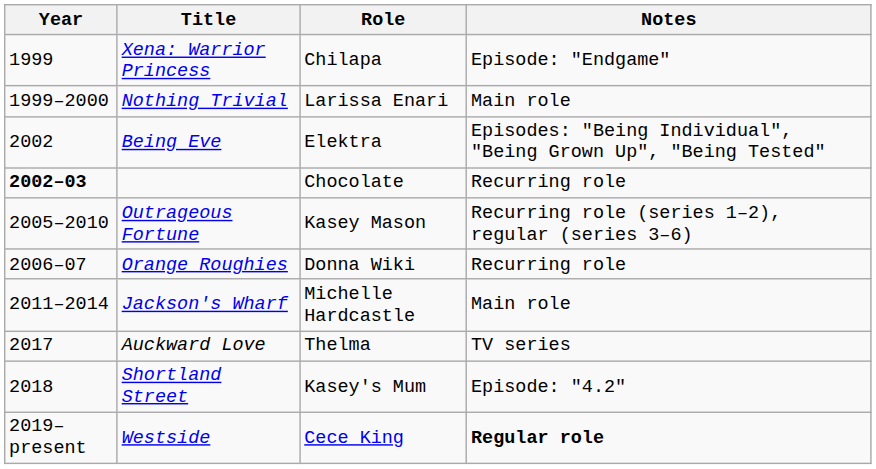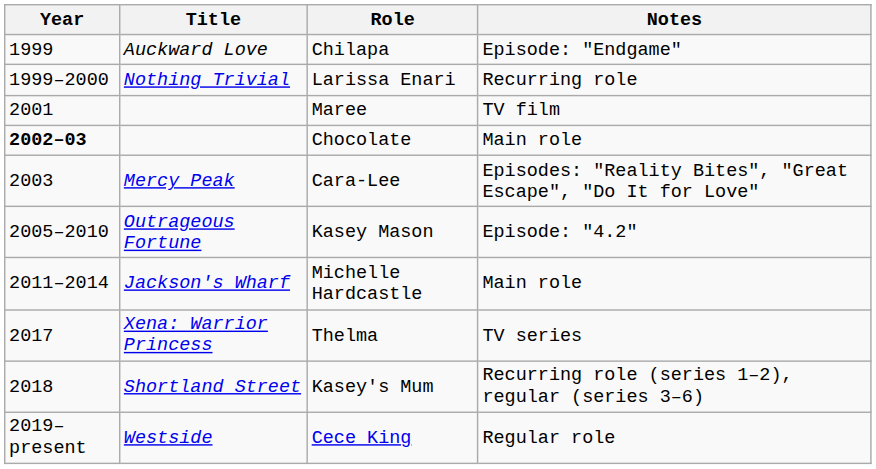Chilapa | Title: Xena: Warrior Princess -> Auckward Love
Larissa Enari | Notes: Main role -> Recurring role
+ row: 2001 | Maree | TV film
- row: 2002 | Being Eve | Elektra | Episodes: "Being Individual", "Being Grown Up", "Being Tested"
Chocolate | Notes: Recurring role -> Main role
+ row: 2003 | Mercy Peak | Cara-Lee | Episodes: "Reality Bites", "Great Escape", "Do It for Love"
Kasey Mason | Notes: Recurring role (series 1–2), regular (series 3–6) -> Episode: "4.2"
- row: 2006–07 | Orange Roughies | Donna Wiki | Recurring role
Thelma | Title: Auckward Love -> Xena: Warrior Princess
Kasey's Mum | Notes: Episode: "4.2" -> Recurring role (series 1–2), regular (series 3–6)
Cece King | Notes: bold -> normal
